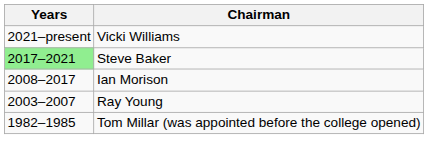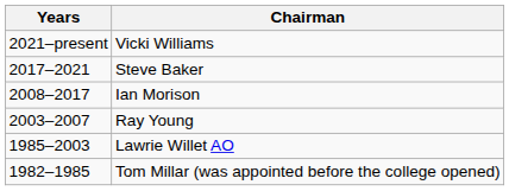Steve Baker | Years: lightgreen background -> no background
+ row: 1985–2003 | Lawrie Willet AO
